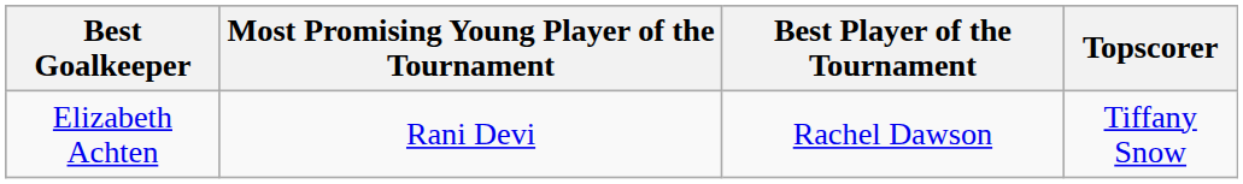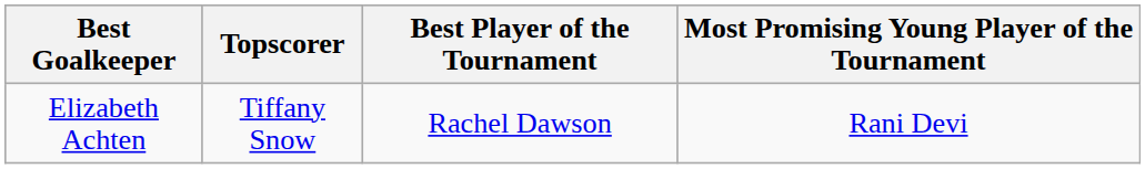columns swapped: Topscorer <-> Most Promising Young Player of the Tournament
